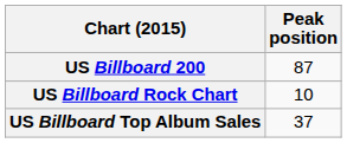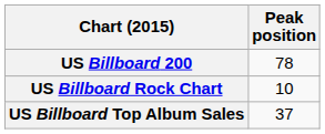US Billboard 200 | Peak position: 87 -> 78
